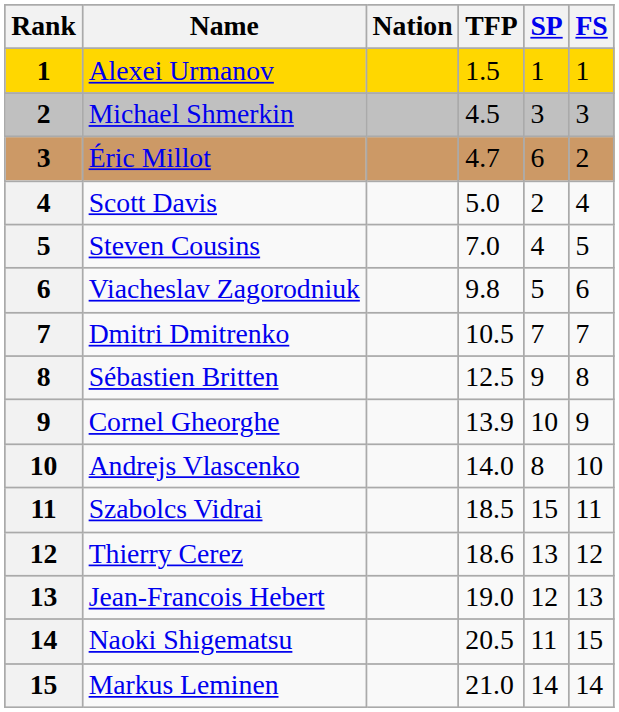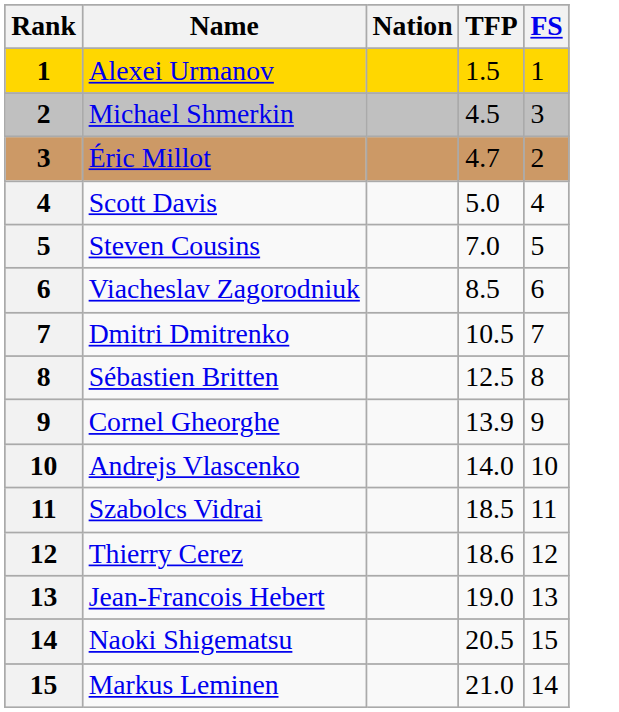- column: SP | 1 | 3 | 6 | 2 | 4 | 5 | 7 | 9 | 10 | 8 | 15 | 13 | 12 | 11 | 14
Viacheslav Zagorodniuk | TFP: 9.8 -> 8.5
